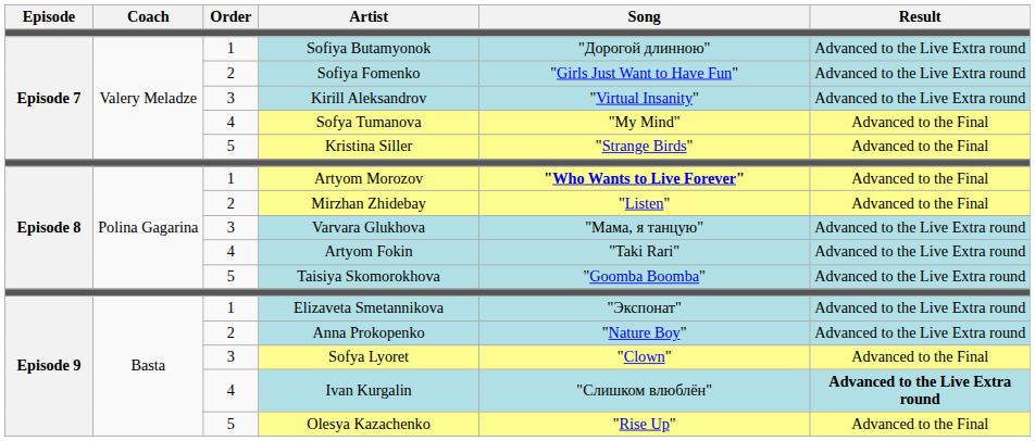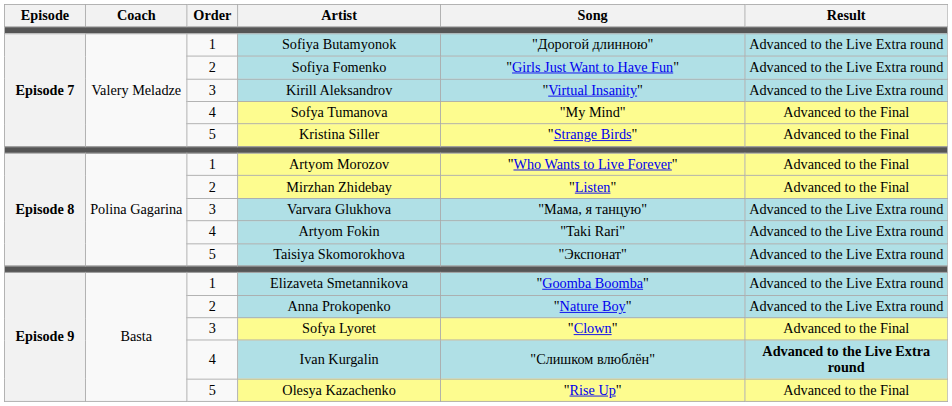Artyom Morozov | Song: bold -> normal
Taisiya Skomorokhova | Song: "Goomba Boomba" -> "Экспонат"
Elizaveta Smetannikova | Song: "Экспонат" -> "Goomba Boomba"
